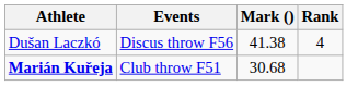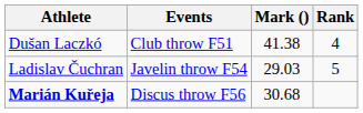Dušan Laczkó | Events: Discus throw F56 -> Club throw F51
+ row: Ladislav Čuchran | Javelin throw F54 | 29.03 | 5
Marián Kuřeja | Events: Club throw F51 -> Discus throw F56
